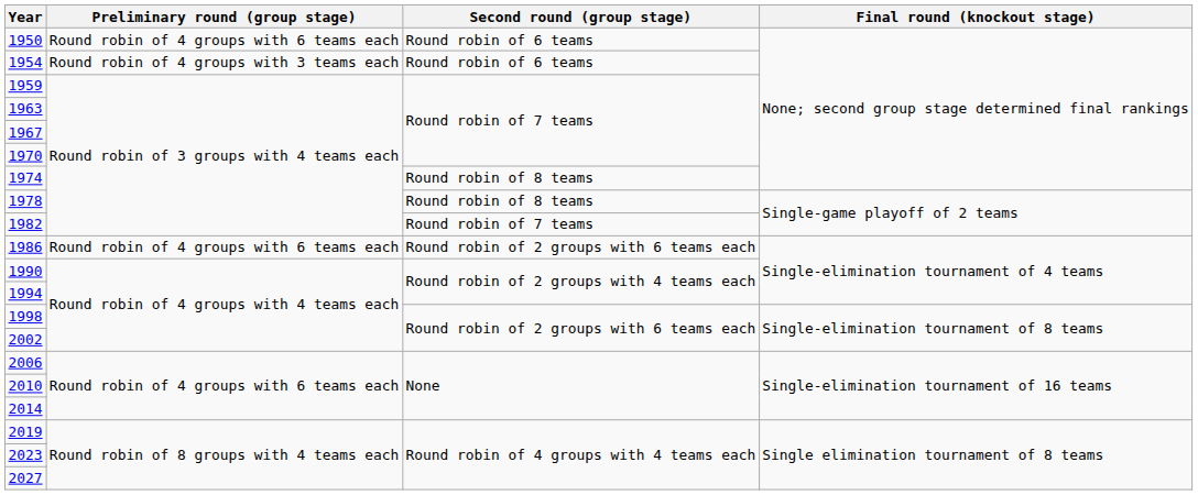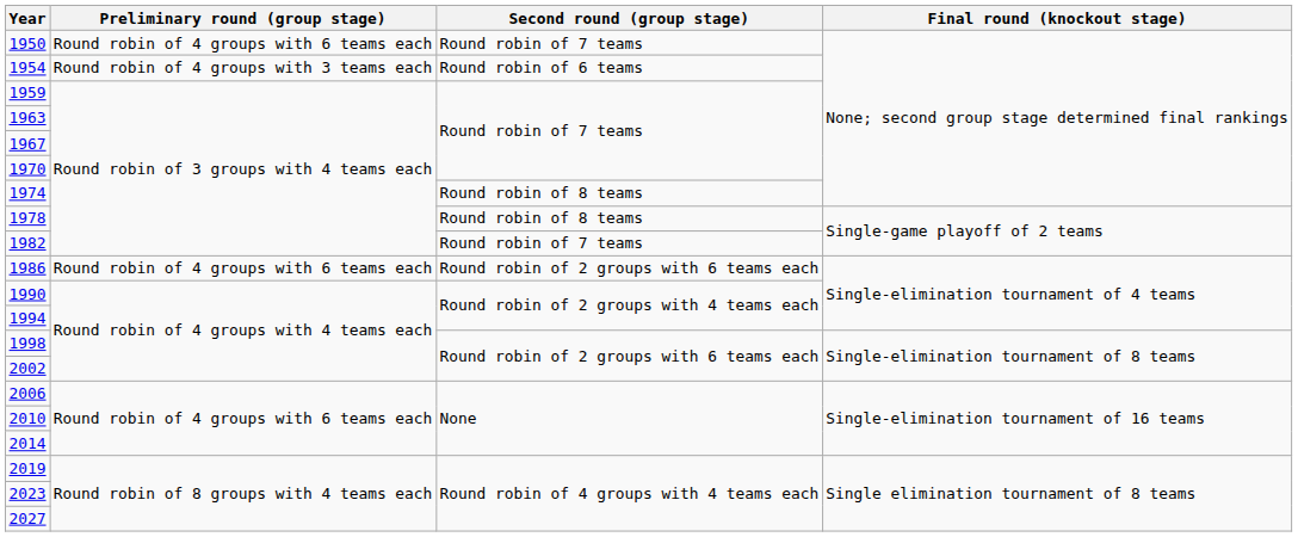1950 | Second round (group stage): Round robin of 6 teams -> Round robin of 7 teams
